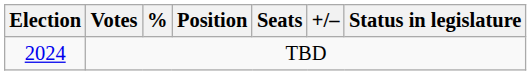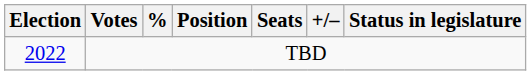TBD | Election: 2024 -> 2022
